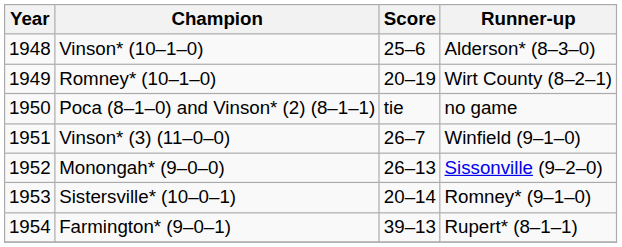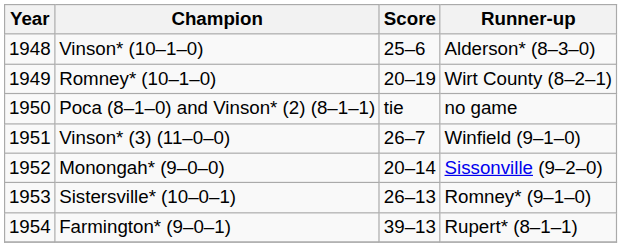Monongah* (9–0–0) | Score: 26–13 -> 20–14
Sistersville* (10–0–1) | Score: 20–14 -> 26–13
